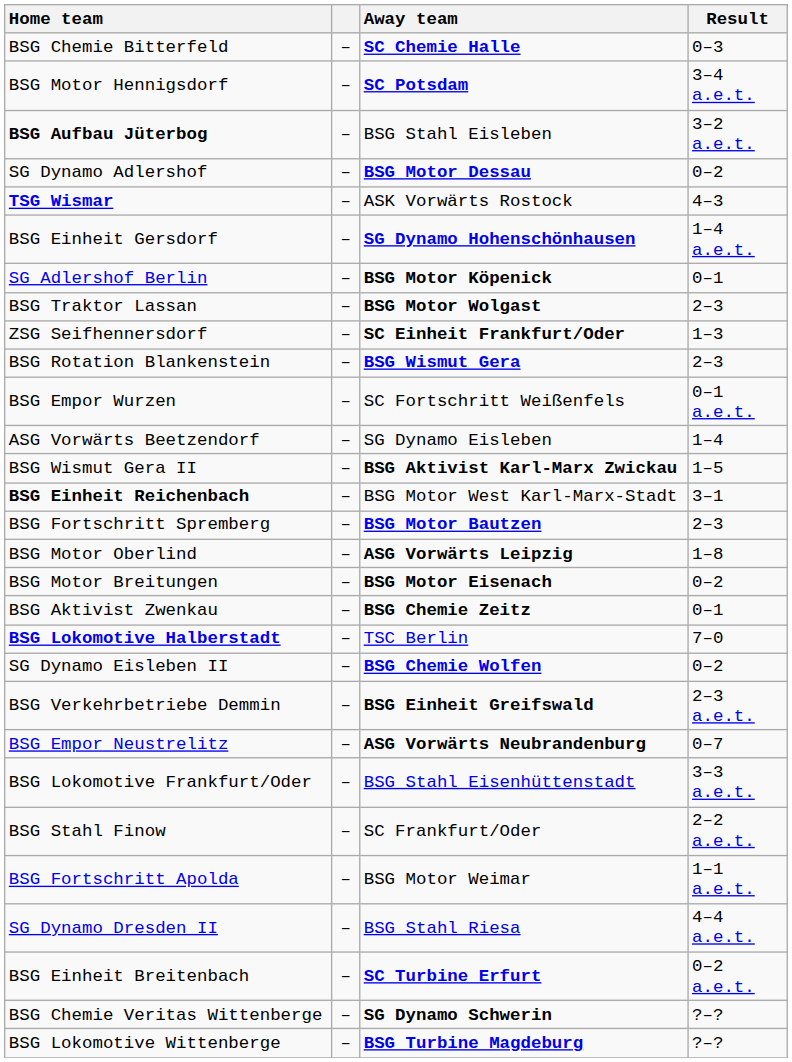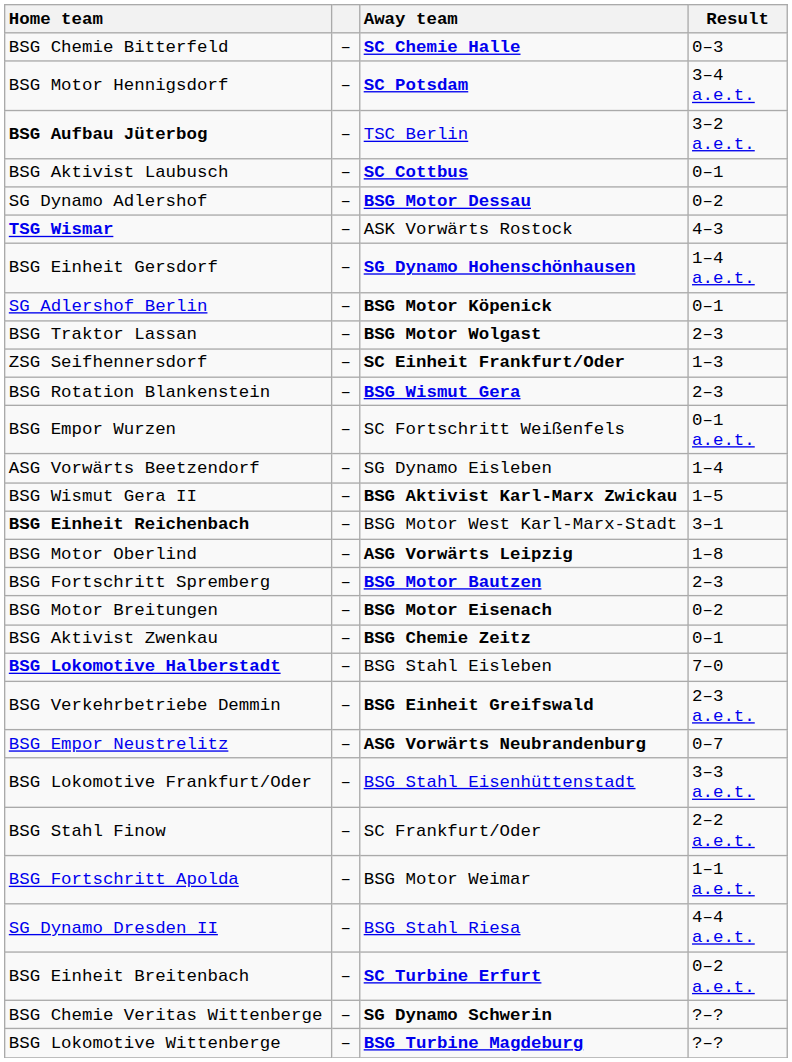BSG Aufbau Jüterbog | Away team: BSG Stahl Eisleben -> TSC Berlin
+ row: BSG Aktivist Laubusch | – | SC Cottbus | 0–1
rows swapped: BSG Fortschritt Spremberg <-> BSG Motor Oberlind
BSG Lokomotive Halberstadt | Away team: TSC Berlin -> BSG Stahl Eisleben
- row: SG Dynamo Eisleben II | – | BSG Chemie Wolfen | 0–2
